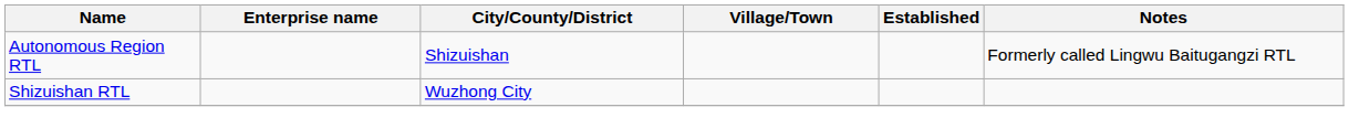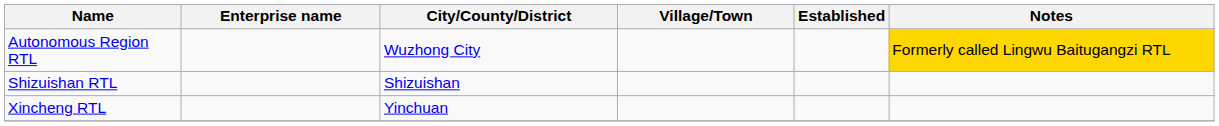Autonomous Region RTL | City/County/District: Shizuishan -> Wuzhong City
Autonomous Region RTL | Notes: no background -> gold background
Shizuishan RTL | City/County/District: Wuzhong City -> Shizuishan
+ row: Xincheng RTL | Yinchuan
